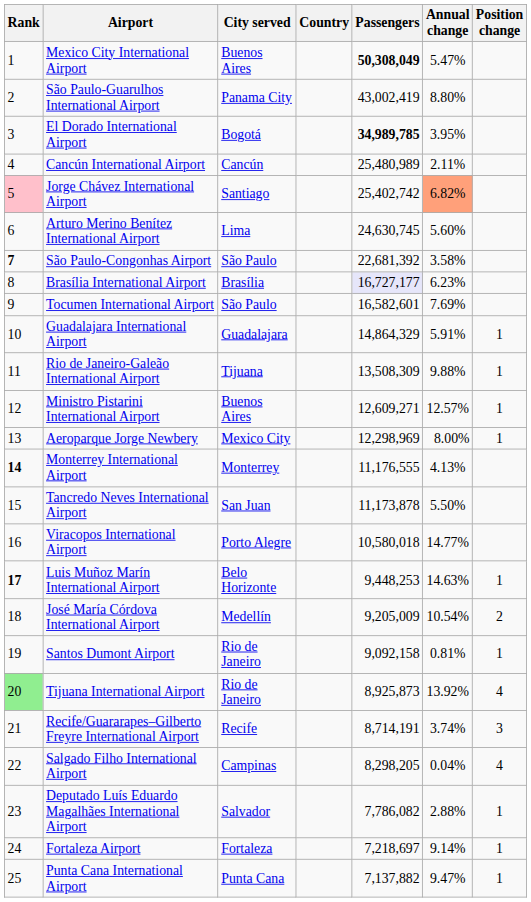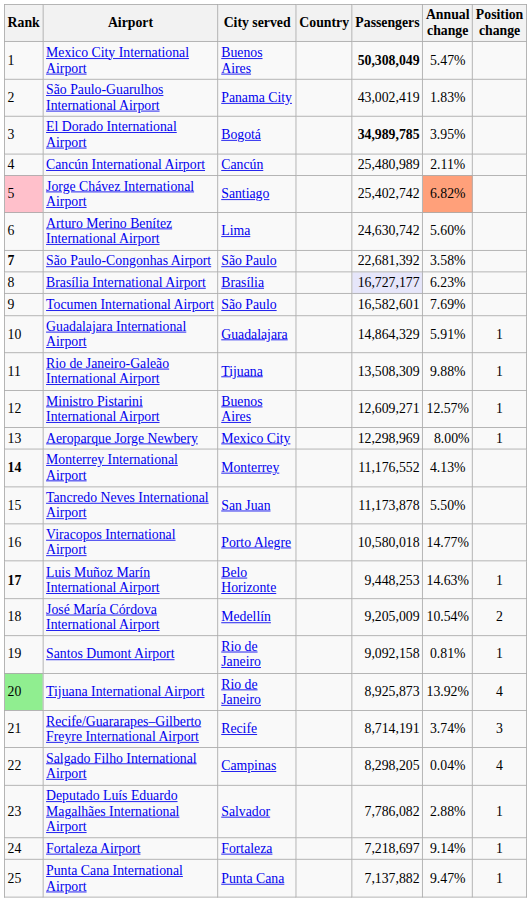São Paulo-Guarulhos International Airport | Annual change: 8.80% -> 1.83%
Arturo Merino Benítez International Airport | Passengers: 24,630,745 -> 24,630,742
Monterrey International Airport | Passengers: 11,176,555 -> 11,176,552
